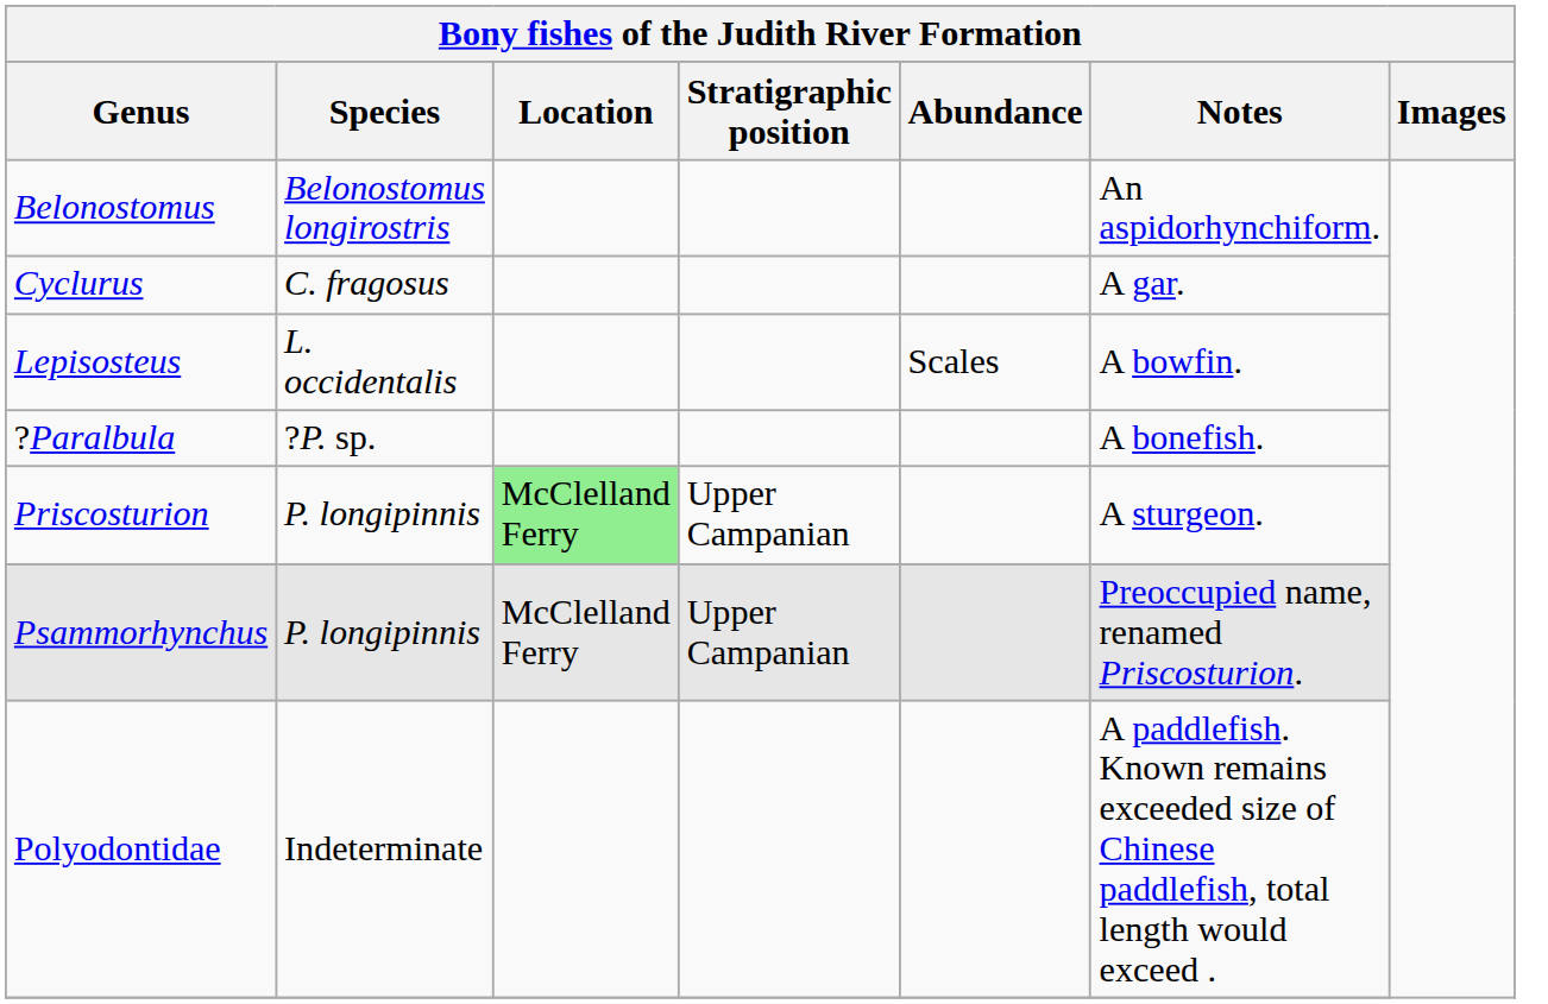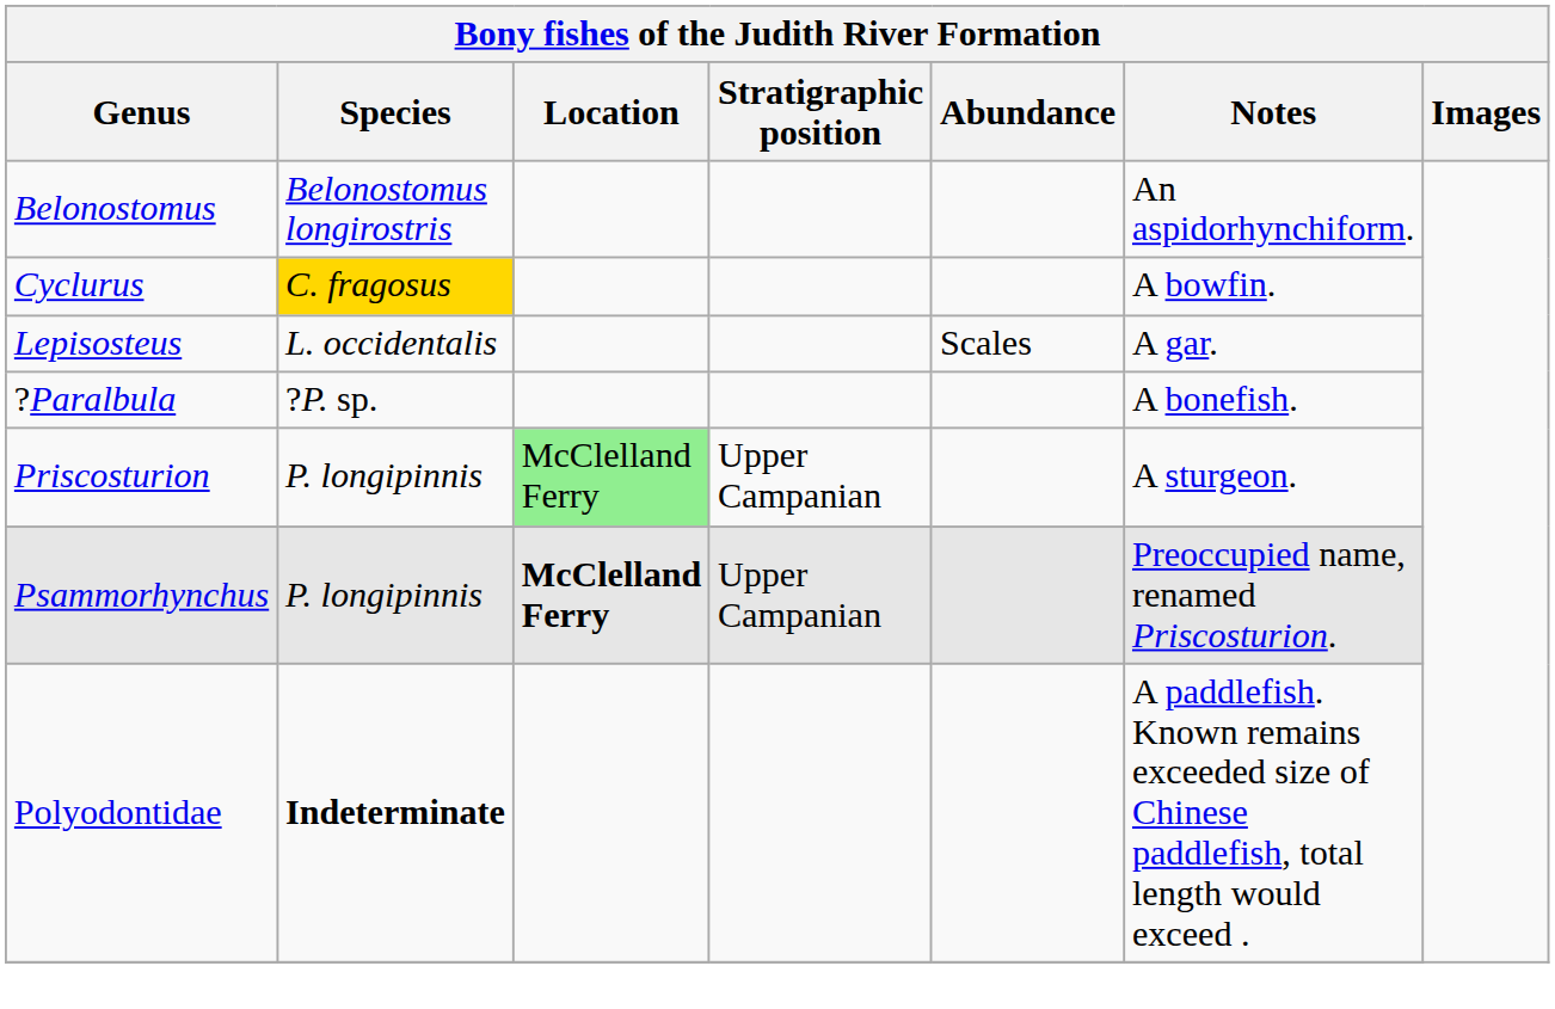Cyclurus | Species: no background -> gold background
Cyclurus | Notes: A gar. -> A bowfin.
Lepisosteus | Notes: A bowfin. -> A gar.
Psammorhynchus | Location: normal -> bold
Polyodontidae | Species: normal -> bold
